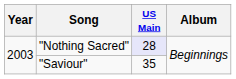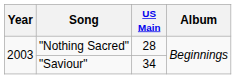"Nothing Sacred" | US Main: lavender background -> no background
"Saviour" | US Main: 35 -> 34
